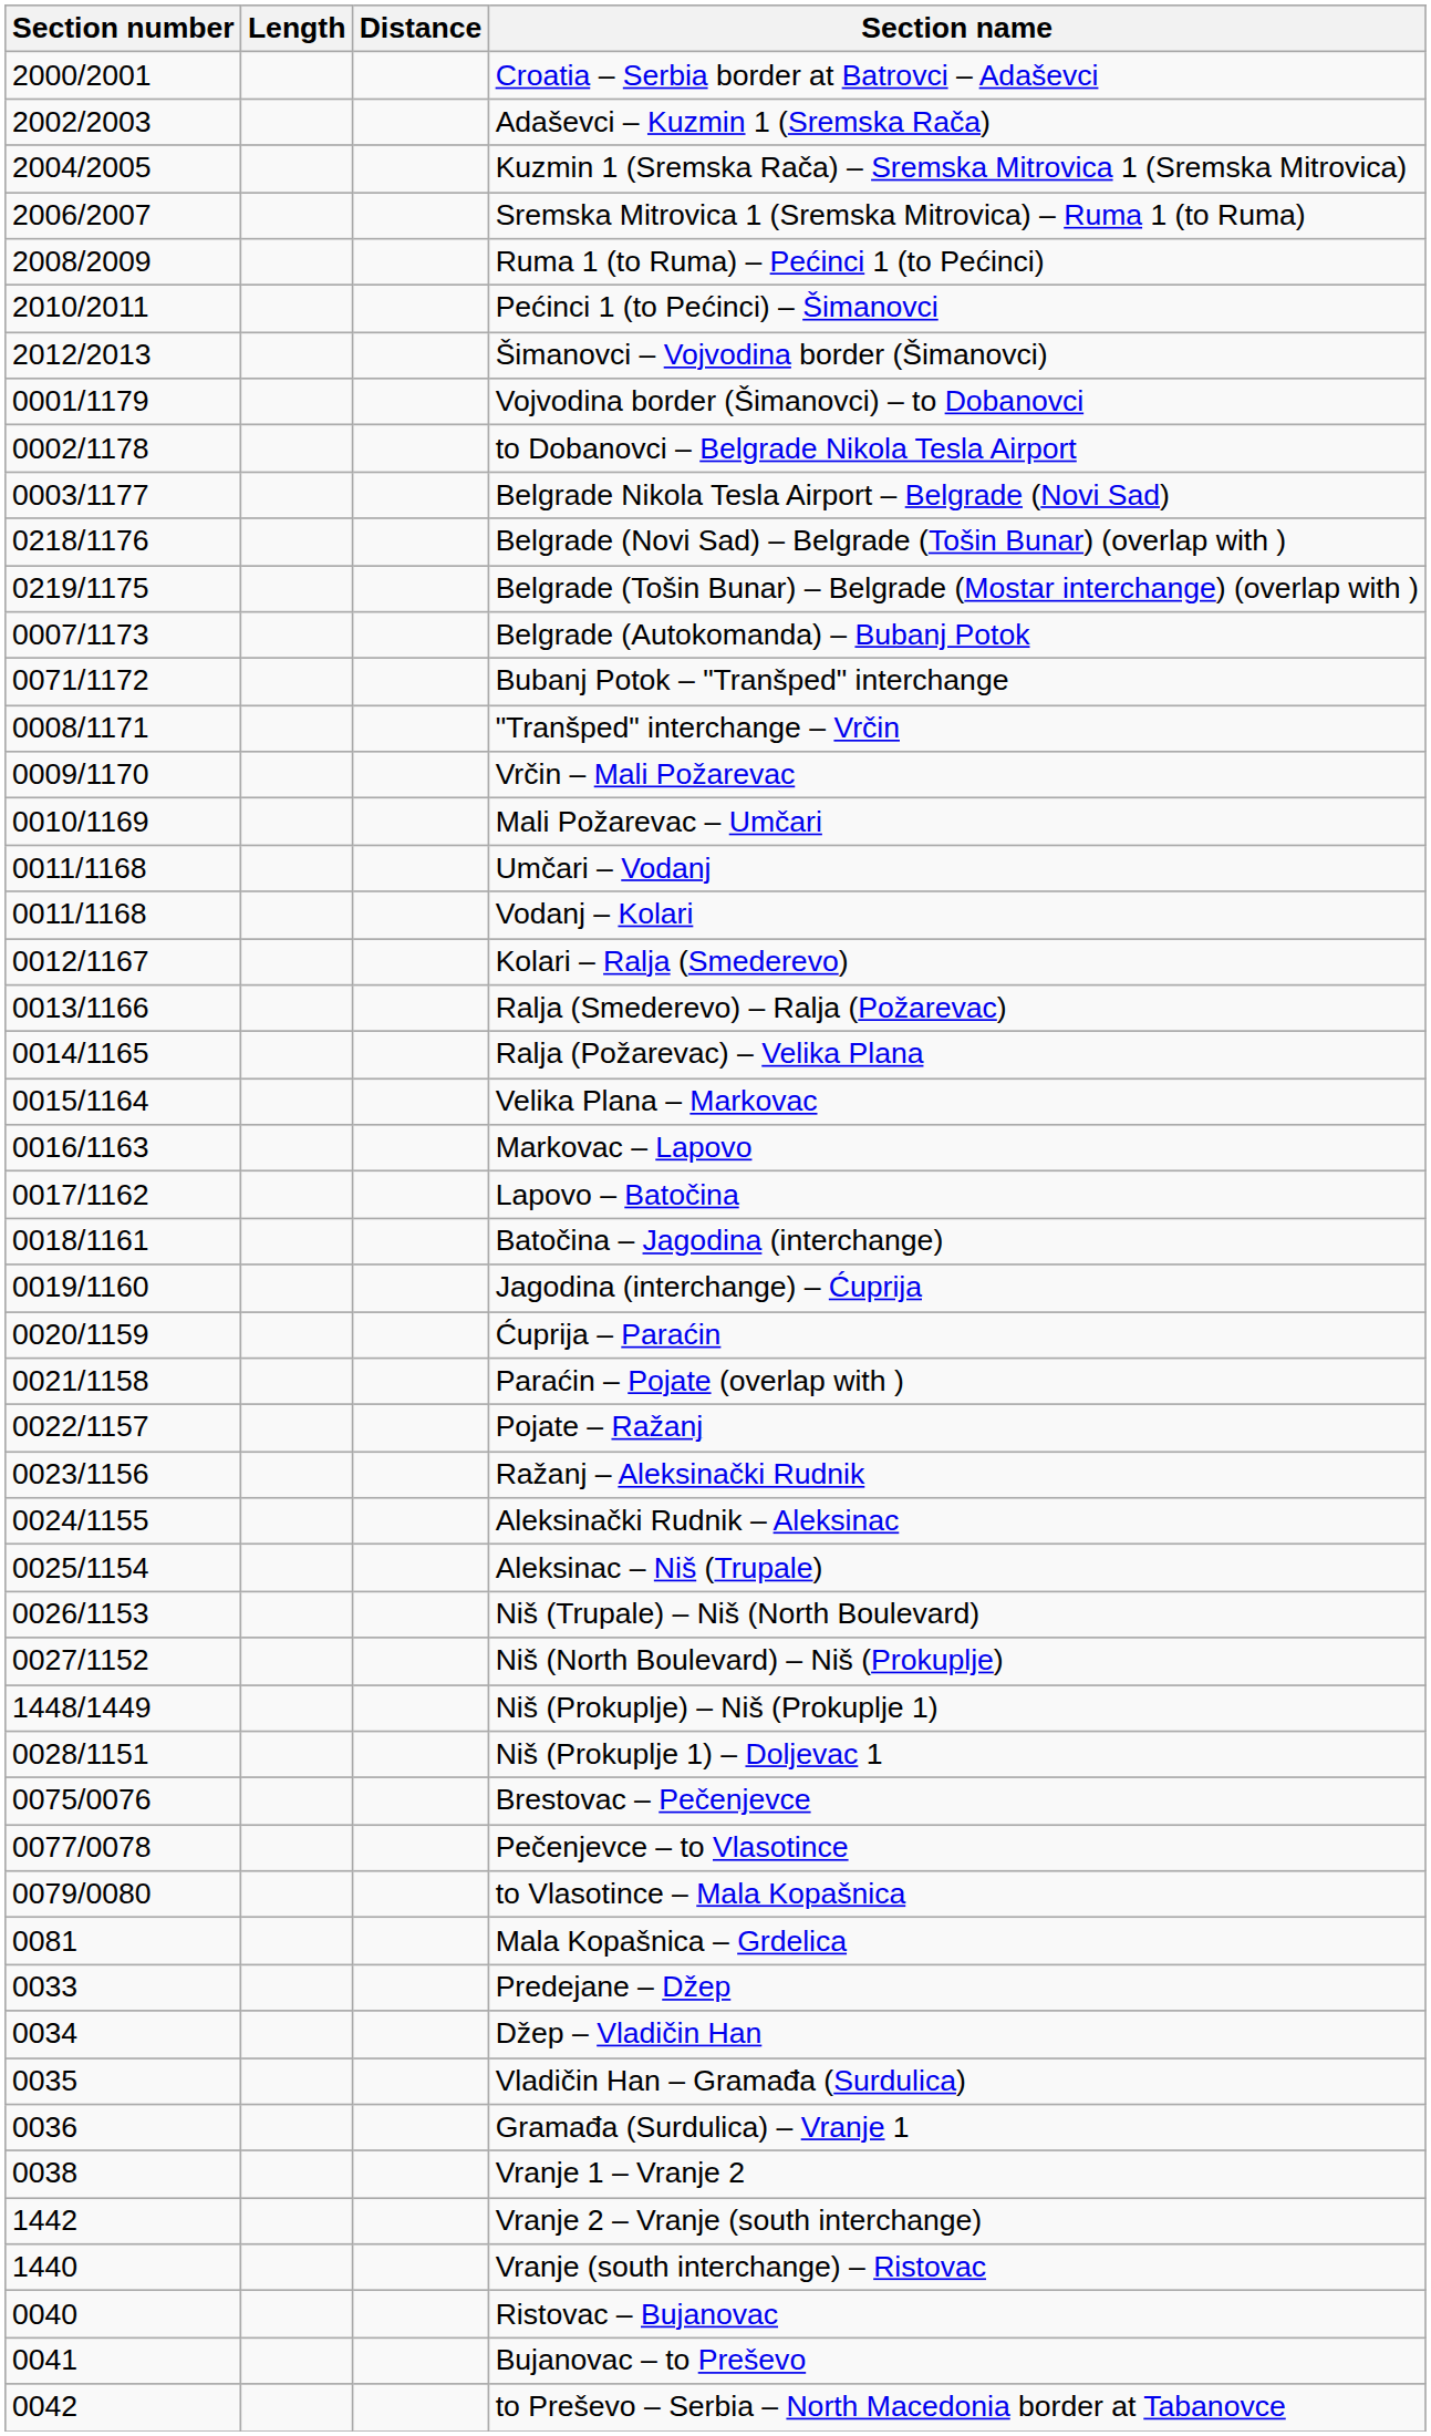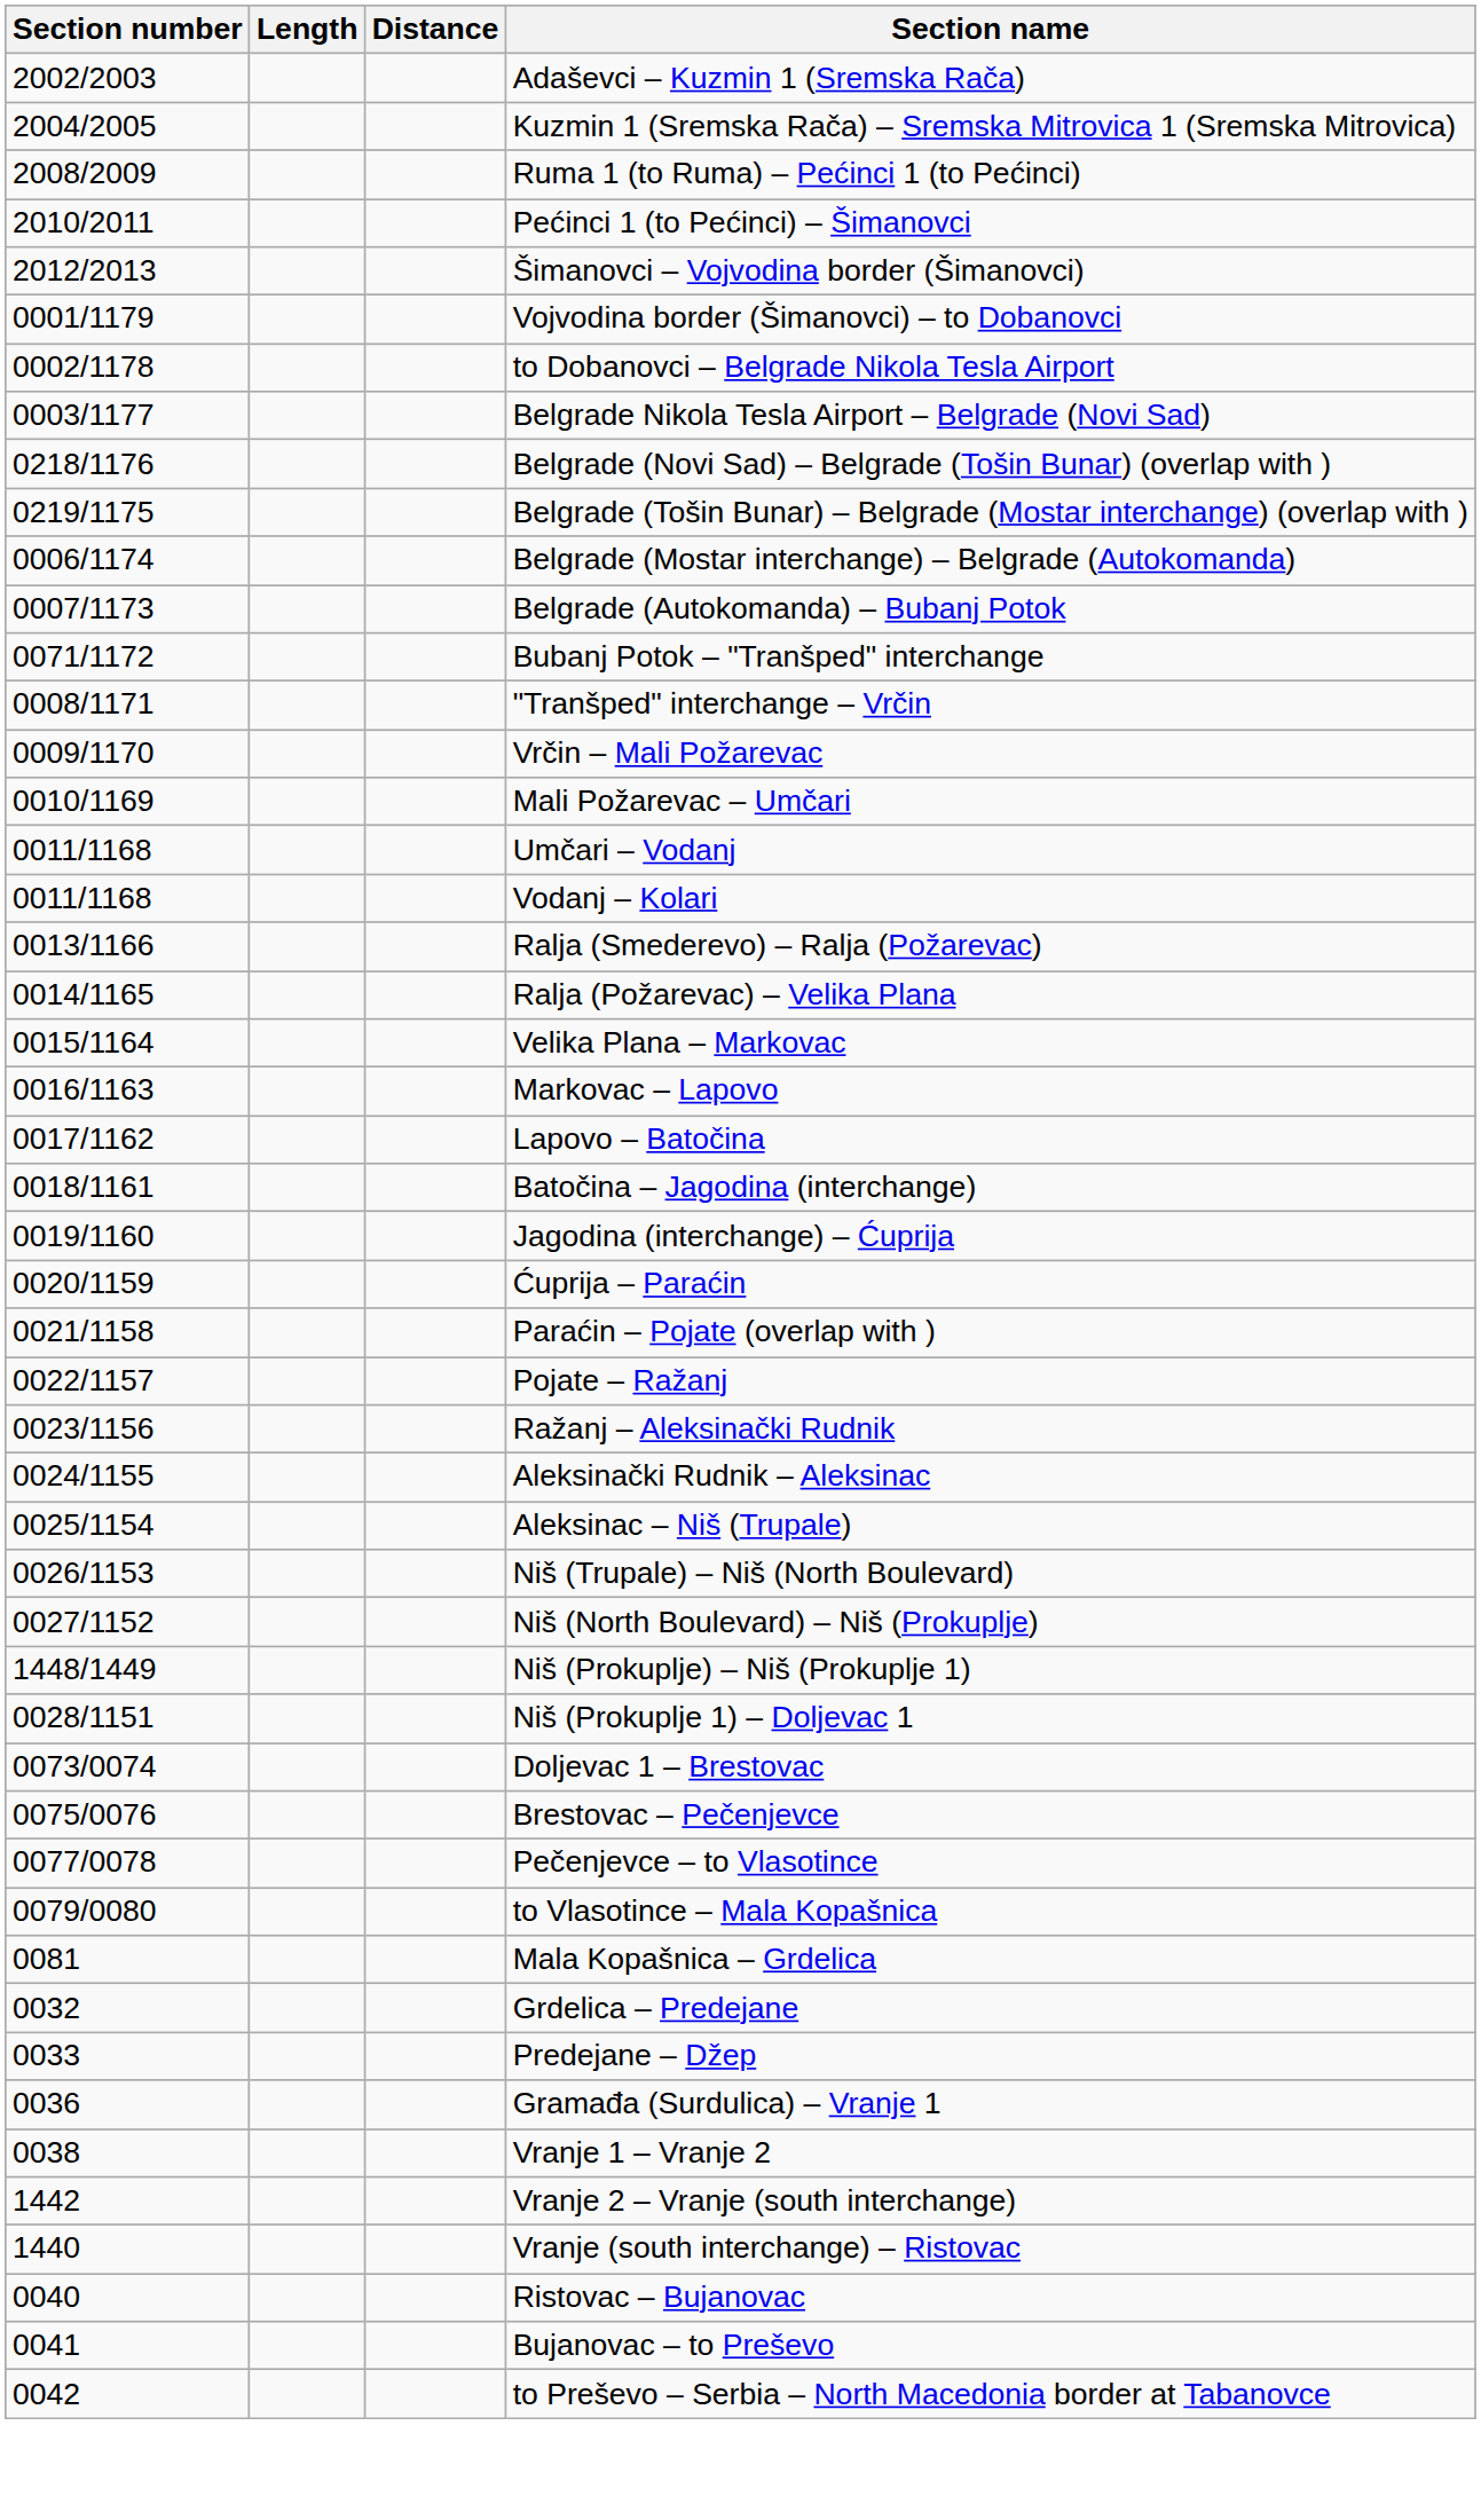- row: 2000/2001 | Croatia – Serbia border at Batrovci – Adaševci
- row: 2006/2007 | Sremska Mitrovica 1 (Sremska Mitrovica) – Ruma 1 (to Ruma)
+ row: 0006/1174 | Belgrade (Mostar interchange) – Belgrade (Autokomanda)
- row: 0012/1167 | Kolari – Ralja (Smederevo)
+ row: 0073/0074 | Doljevac 1 – Brestovac
+ row: 0032 | Grdelica – Predejane
- row: 0034 | Džep – Vladičin Han
- row: 0035 | Vladičin Han – Gramađa (Surdulica)
